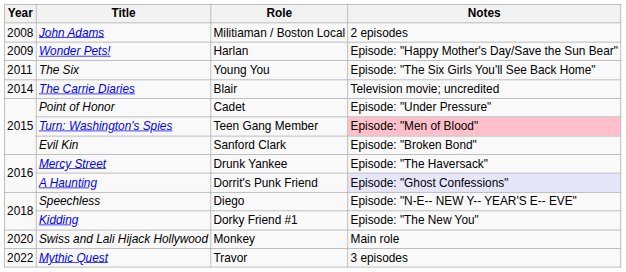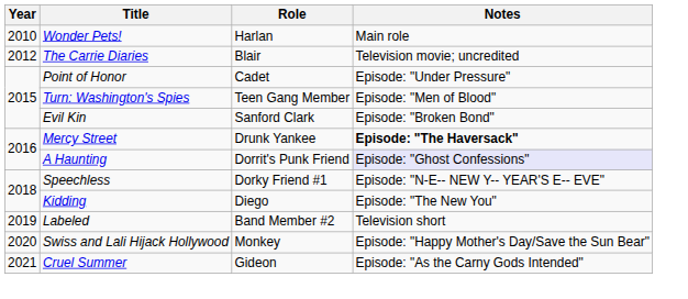- row: 2008 | John Adams | Militiaman / Boston Local | 2 episodes
Wonder Pets! | Year: 2009 -> 2010
Wonder Pets! | Notes: Episode: "Happy Mother's Day/Save the Sun Bear" -> Main role
- row: 2011 | The Six | Young You | Episode: "The Six Girls You'll See Back Home"
The Carrie Diaries | Year: 2014 -> 2012
Turn: Washington's Spies | Notes: pink background -> no background
Mercy Street | Notes: normal -> bold
Speechless | Role: Diego -> Dorky Friend #1
Kidding | Role: Dorky Friend #1 -> Diego
+ row: 2019 | Labeled | Band Member #2 | Television short
Swiss and Lali Hijack Hollywood | Notes: Main role -> Episode: "Happy Mother's Day/Save the Sun Bear"
+ row: 2021 | Cruel Summer | Gideon | Episode: "As the Carny Gods Intended"
- row: 2022 | Mythic Quest | Travor | 3 episodes
